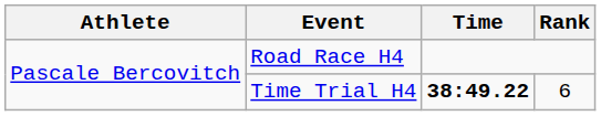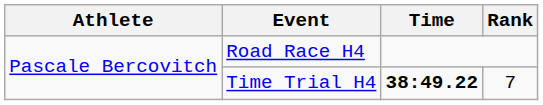Time Trial H4 | Rank: 6 -> 7
